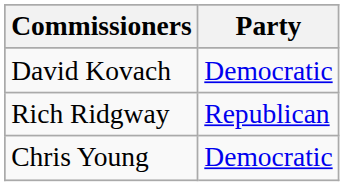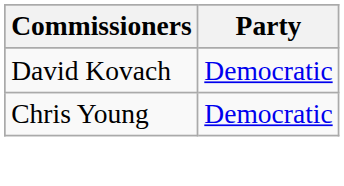- row: Rich Ridgway | Republican
